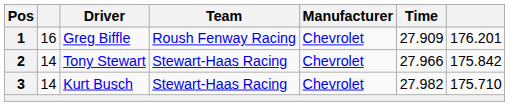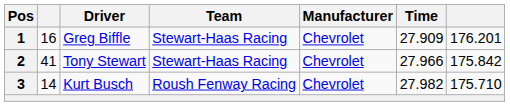1 | Team: Roush Fenway Racing -> Stewart-Haas Racing
2 | column 2: 14 -> 41
3 | Team: Stewart-Haas Racing -> Roush Fenway Racing
